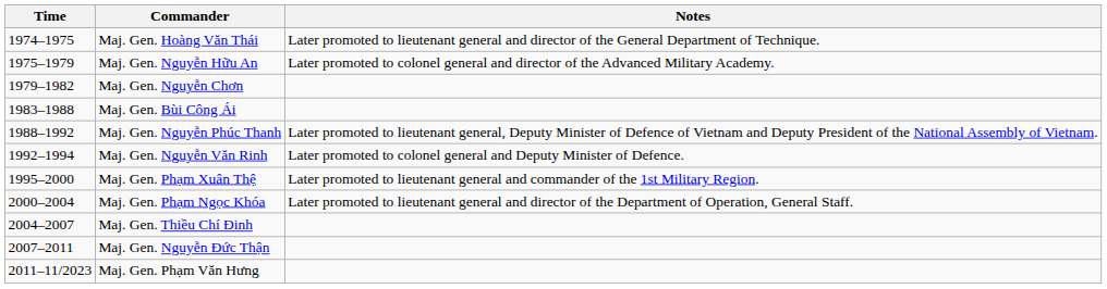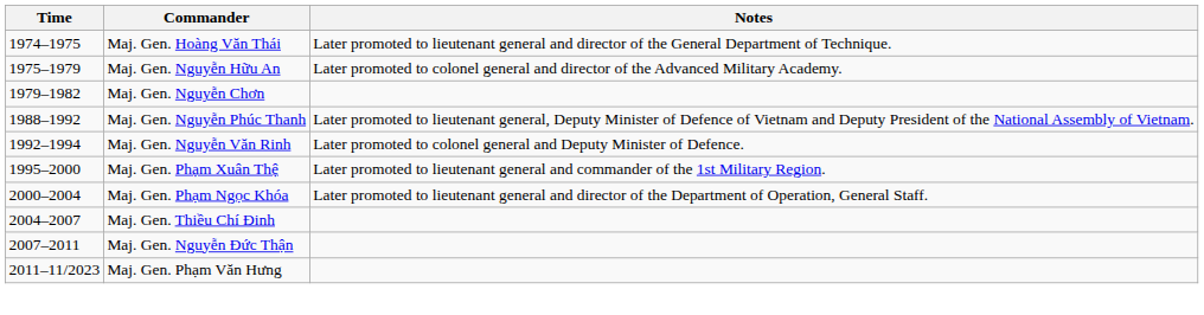- row: 1983–1988 | Maj. Gen. Bùi Công Ái
